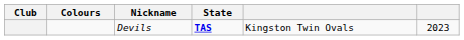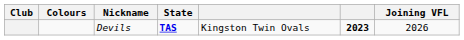+ column: Joining VFL | 2026
Devils | column 6: normal -> bold
